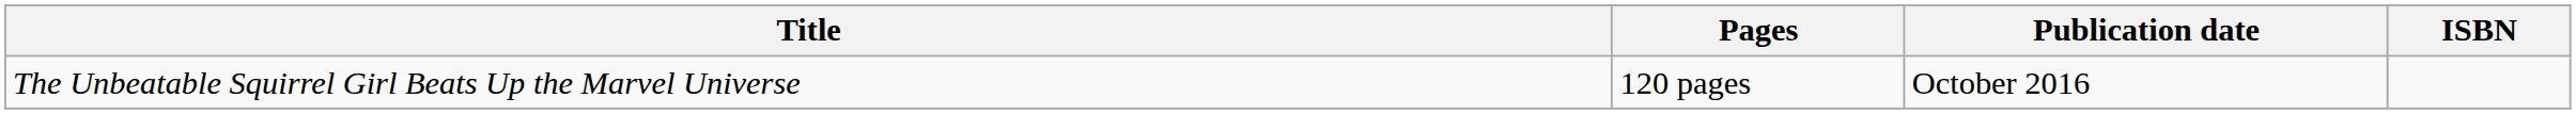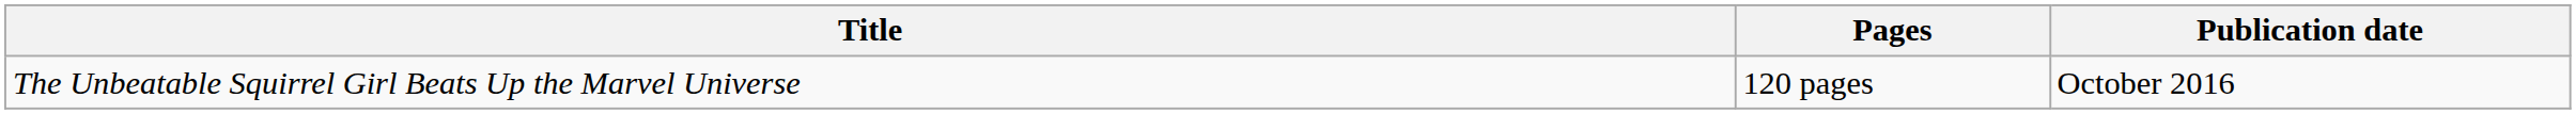- column: ISBN
